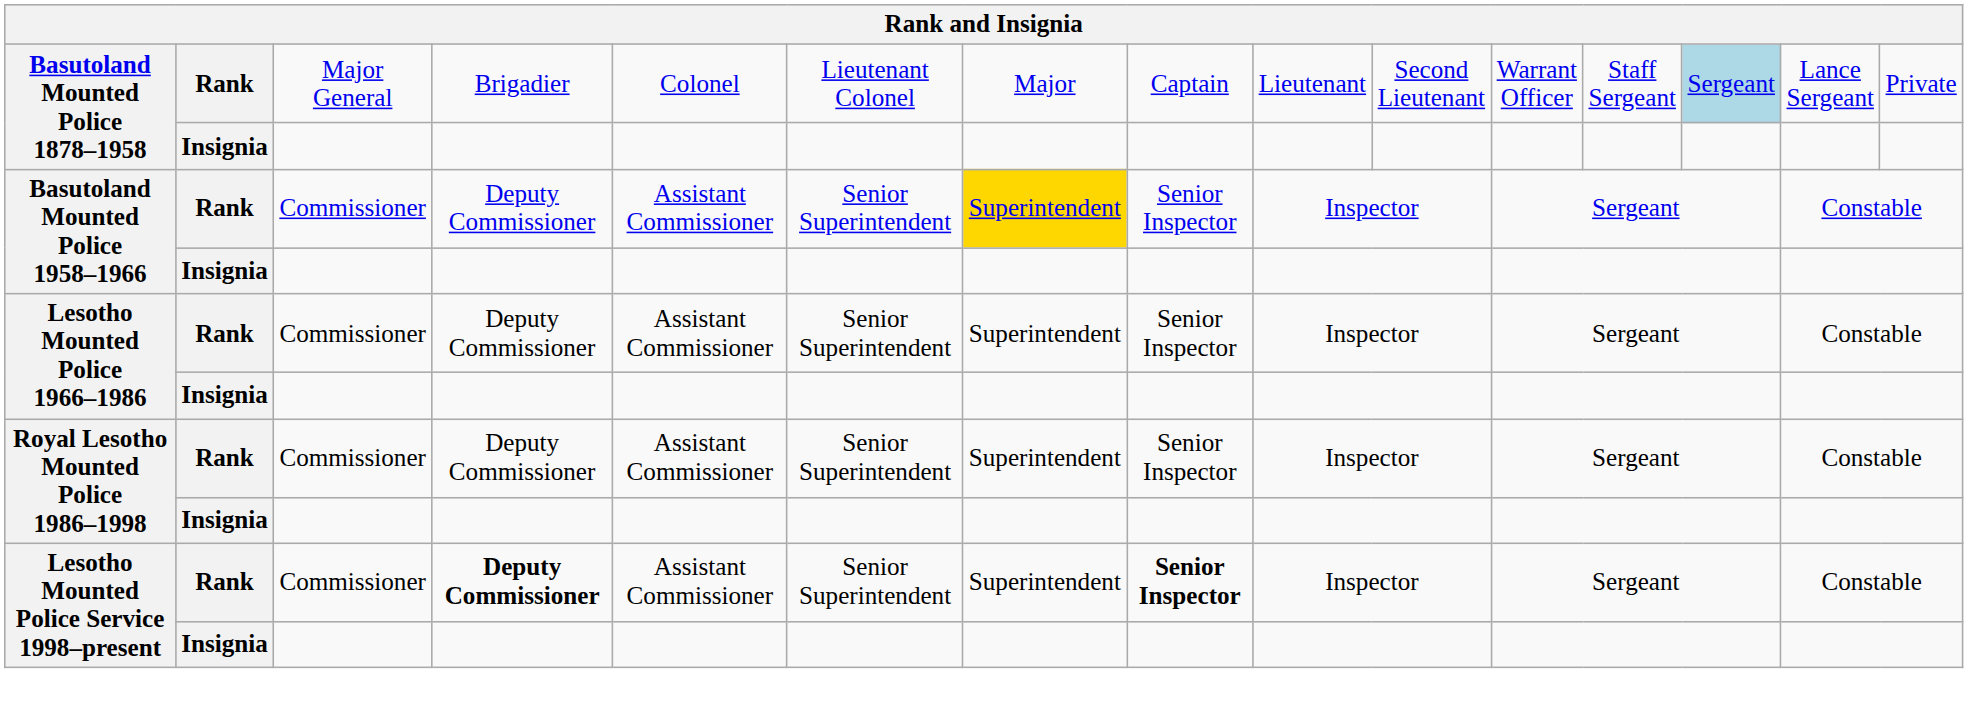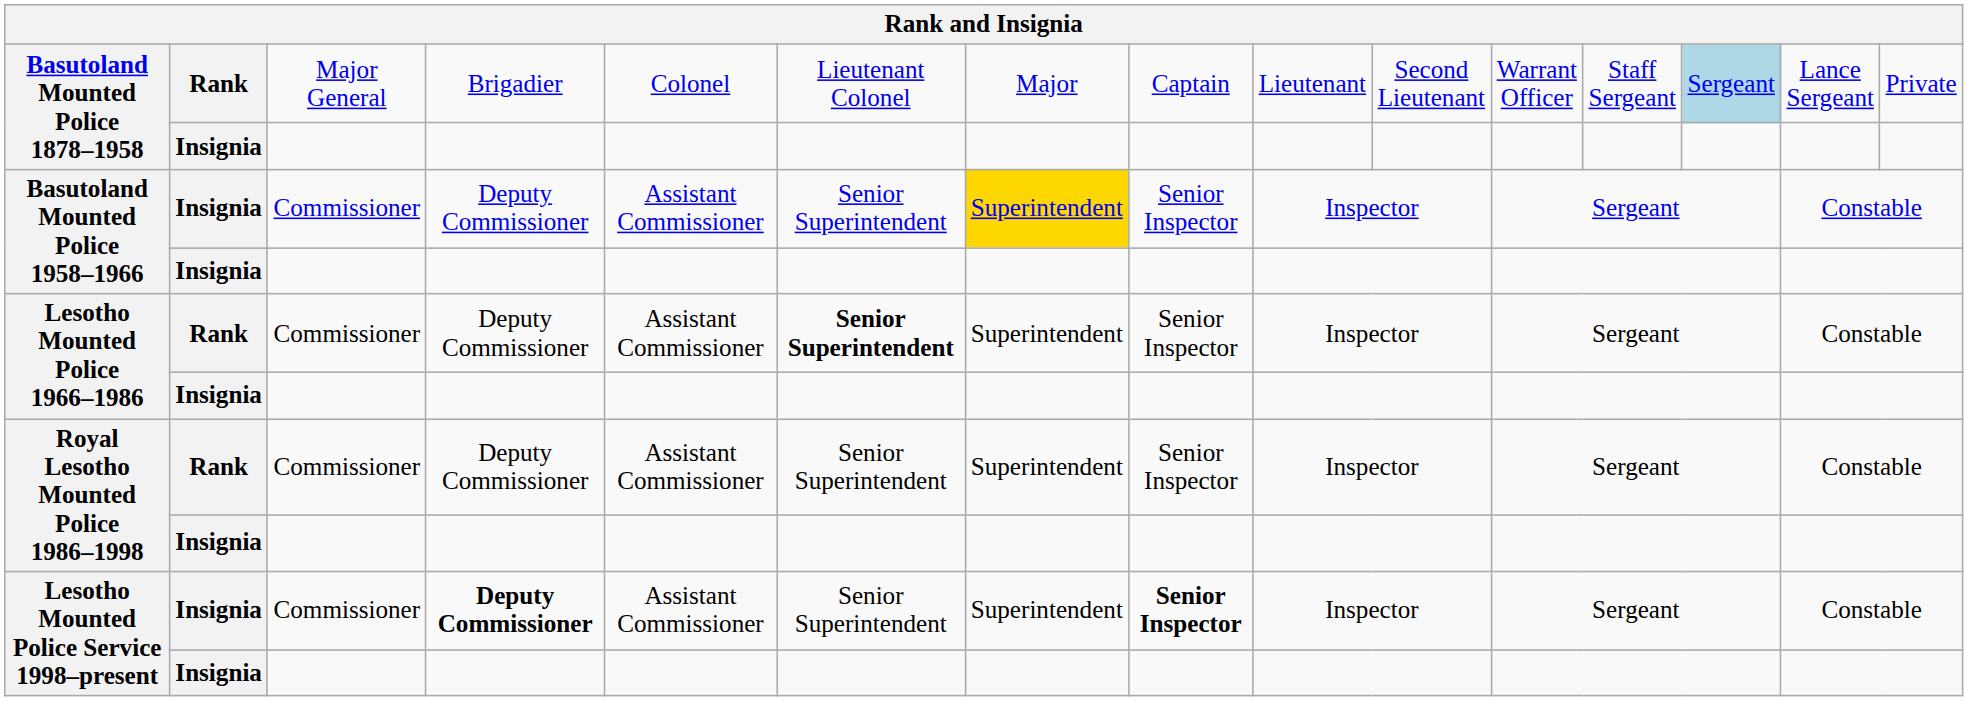Basutoland Mounted Police 1958–1966 / Commissioner | column 2: Rank -> Insignia
Lesotho Mounted Police 1966–1986 / Commissioner | column 6: normal -> bold
Lesotho Mounted Police Service 1998–present / Commissioner | column 2: Rank -> Insignia
